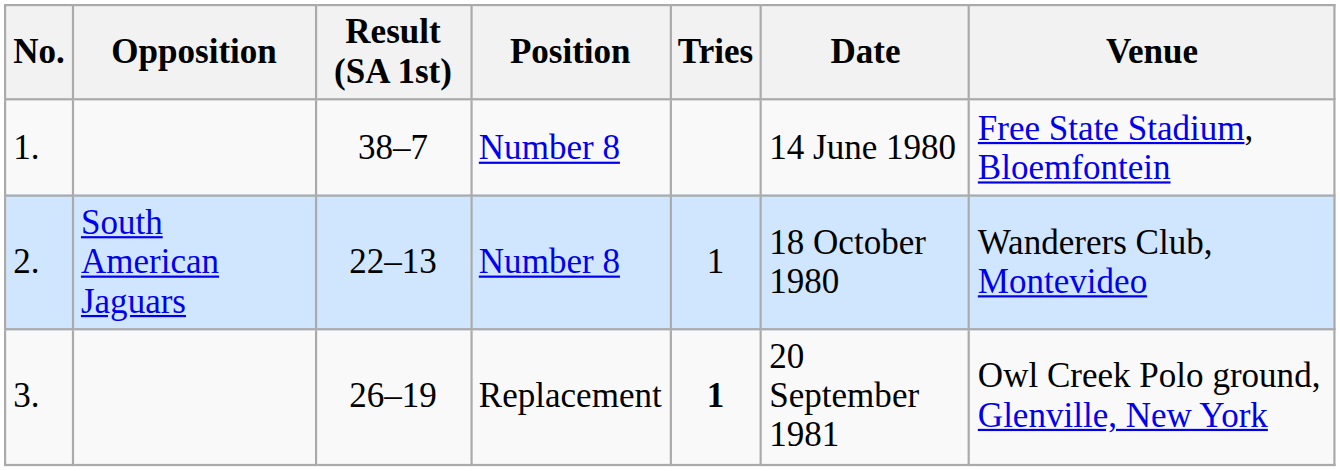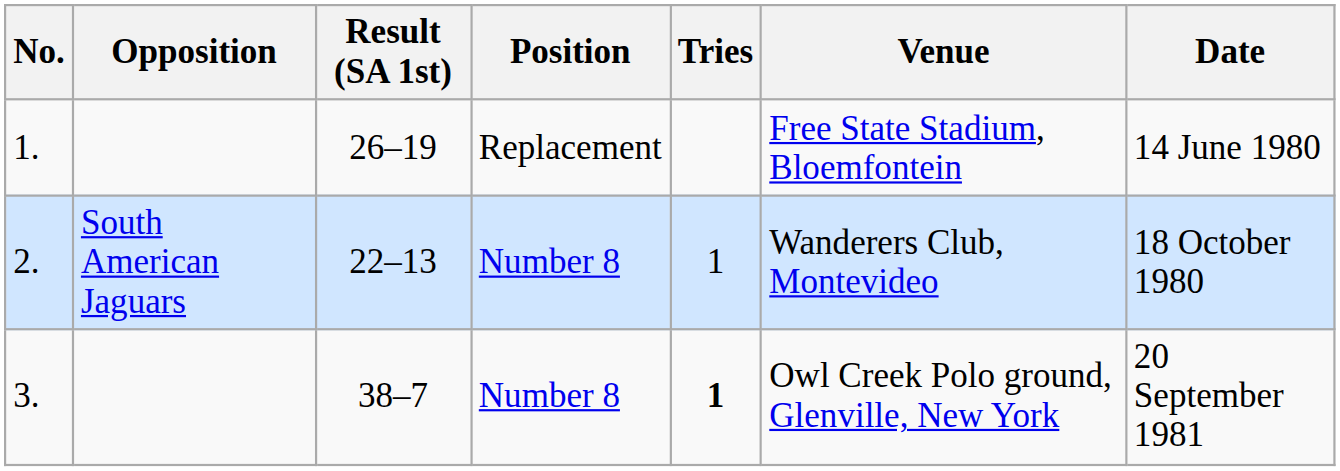columns swapped: Date <-> Venue
1. | Result (SA 1st): 38–7 -> 26–19
1. | Position: Number 8 -> Replacement
3. | Result (SA 1st): 26–19 -> 38–7
3. | Position: Replacement -> Number 8
